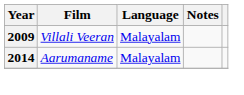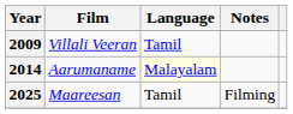2009 | Language: Malayalam -> Tamil
2014 | Language: no background -> lightyellow background
+ row: 2025 | Maareesan | Tamil | Filming
